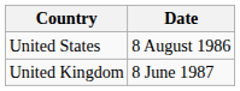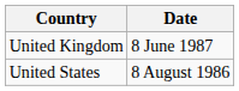rows swapped: United States <-> United Kingdom
